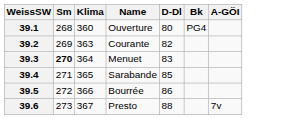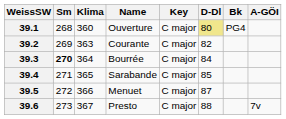+ column: Key | C major | C major | C major | C major | C major | C major
39.1 | D-Dl: no background -> khaki background
39.3 | Name: Menuet -> Bourrée
39.3 | D-Dl: 83 -> 84
39.5 | Name: Bourrée -> Menuet
39.5 | D-Dl: 86 -> 87
